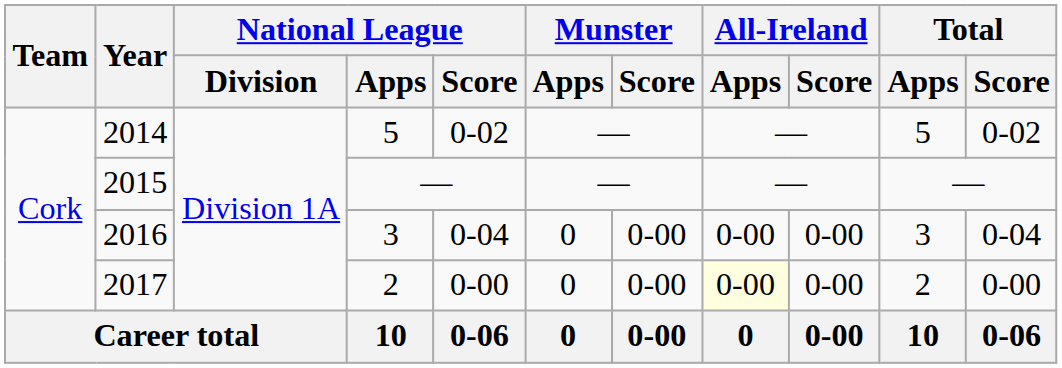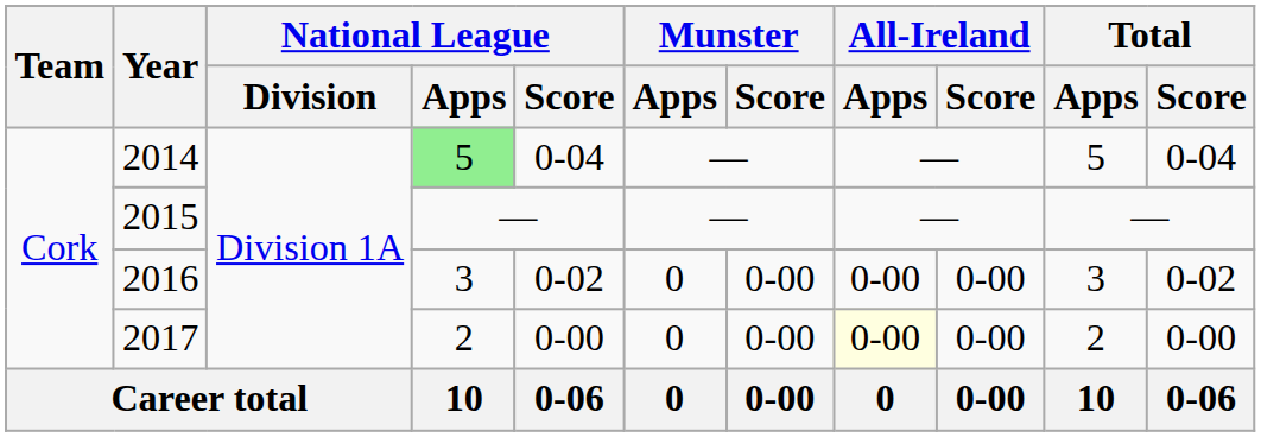2014 | National League / Apps: no background -> lightgreen background
2014 | National League / Score: 0-02 -> 0-04
2014 | Total / Score: 0-02 -> 0-04
2016 | National League / Score: 0-04 -> 0-02
2016 | Total / Score: 0-04 -> 0-02
